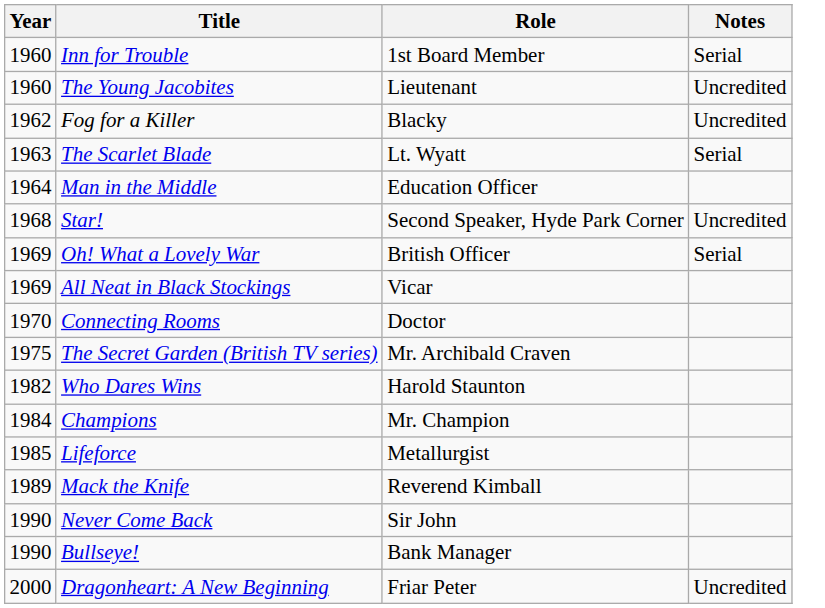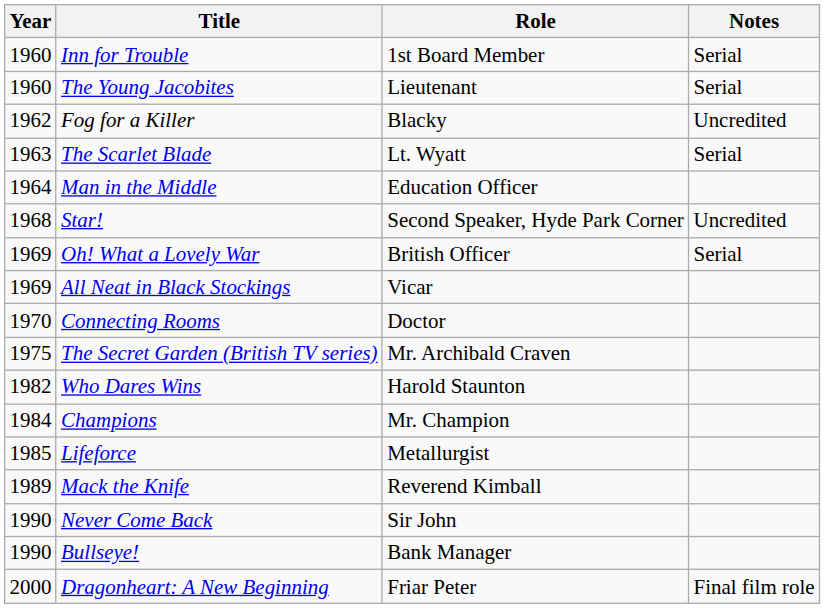The Young Jacobites | Notes: Uncredited -> Serial
Dragonheart: A New Beginning | Notes: Uncredited -> Final film role
